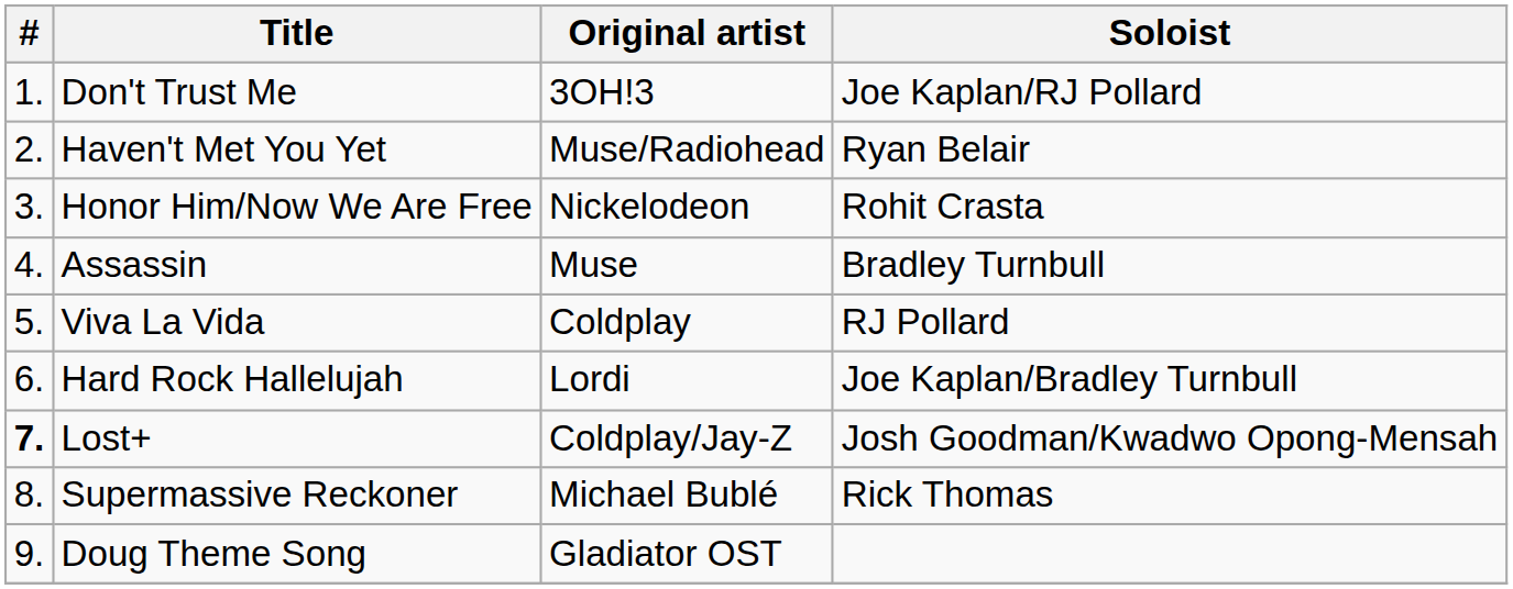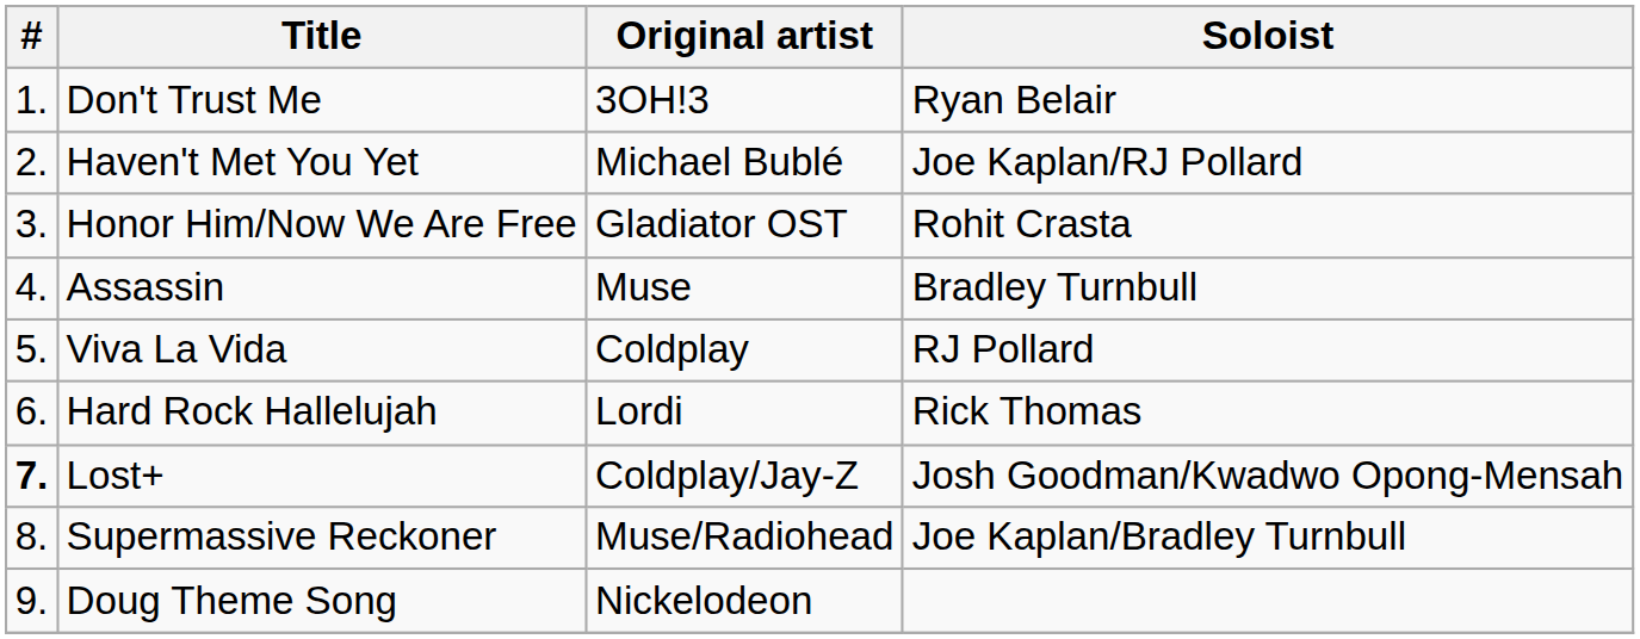Don't Trust Me | Soloist: Joe Kaplan/RJ Pollard -> Ryan Belair
Haven't Met You Yet | Original artist: Muse/Radiohead -> Michael Bublé
Haven't Met You Yet | Soloist: Ryan Belair -> Joe Kaplan/RJ Pollard
Honor Him/Now We Are Free | Original artist: Nickelodeon -> Gladiator OST
Hard Rock Hallelujah | Soloist: Joe Kaplan/Bradley Turnbull -> Rick Thomas
Supermassive Reckoner | Original artist: Michael Bublé -> Muse/Radiohead
Supermassive Reckoner | Soloist: Rick Thomas -> Joe Kaplan/Bradley Turnbull
Doug Theme Song | Original artist: Gladiator OST -> Nickelodeon
